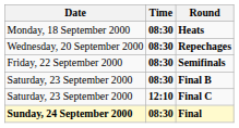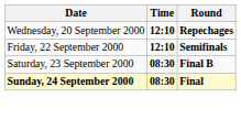- row: Monday, 18 September 2000 | 08:30 | Heats
Repechages | Time: 08:30 -> 12:10
Semifinals | Time: 08:30 -> 12:10
- row: Saturday, 23 September 2000 | 12:10 | Final C
